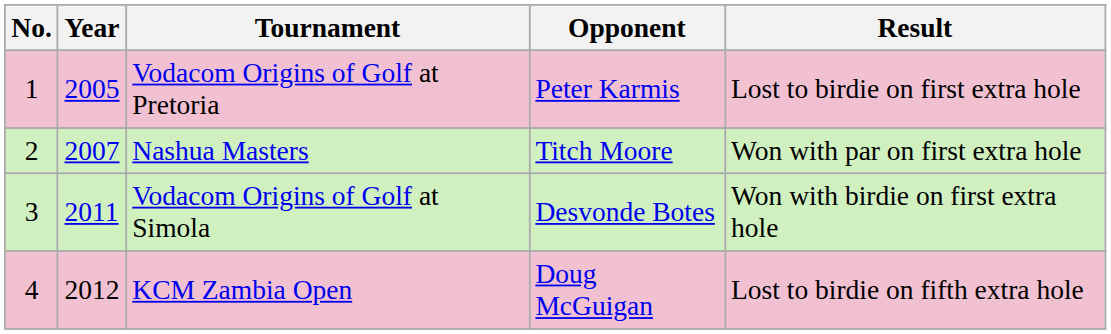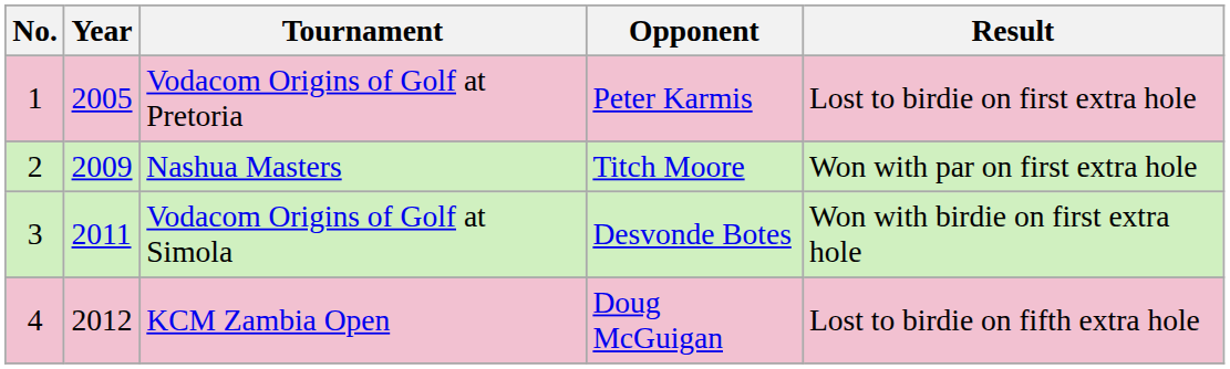Nashua Masters | Year: 2007 -> 2009
